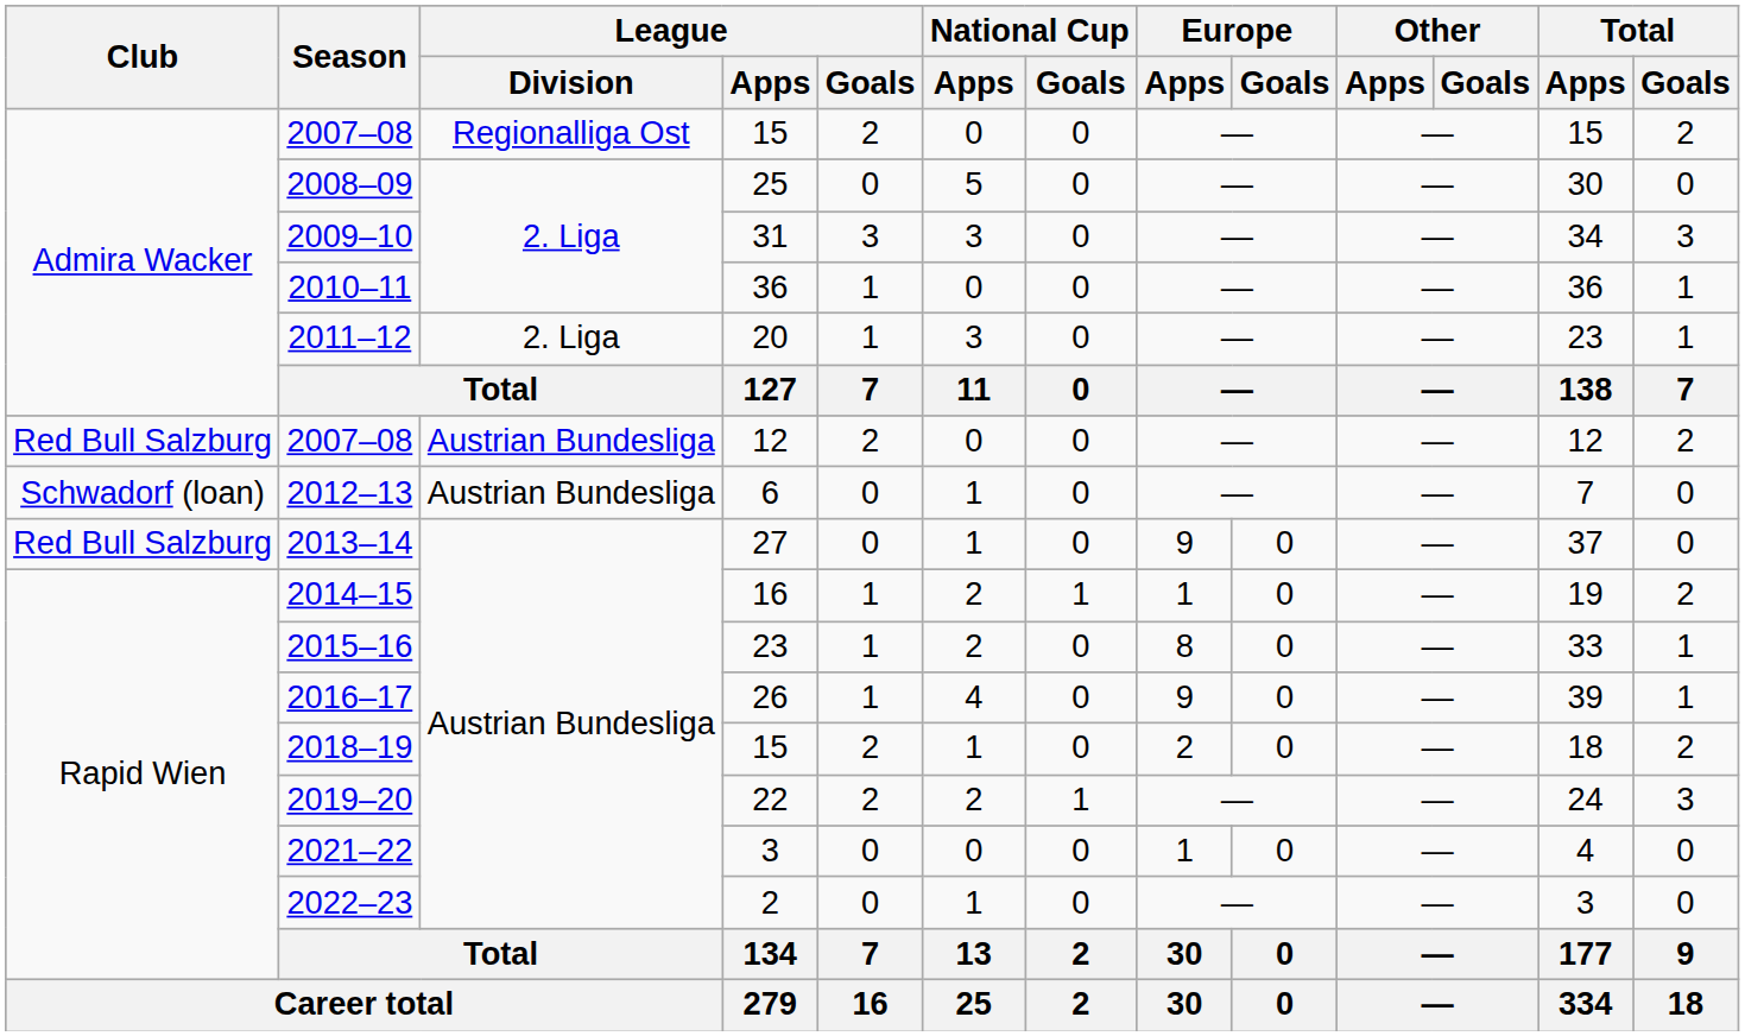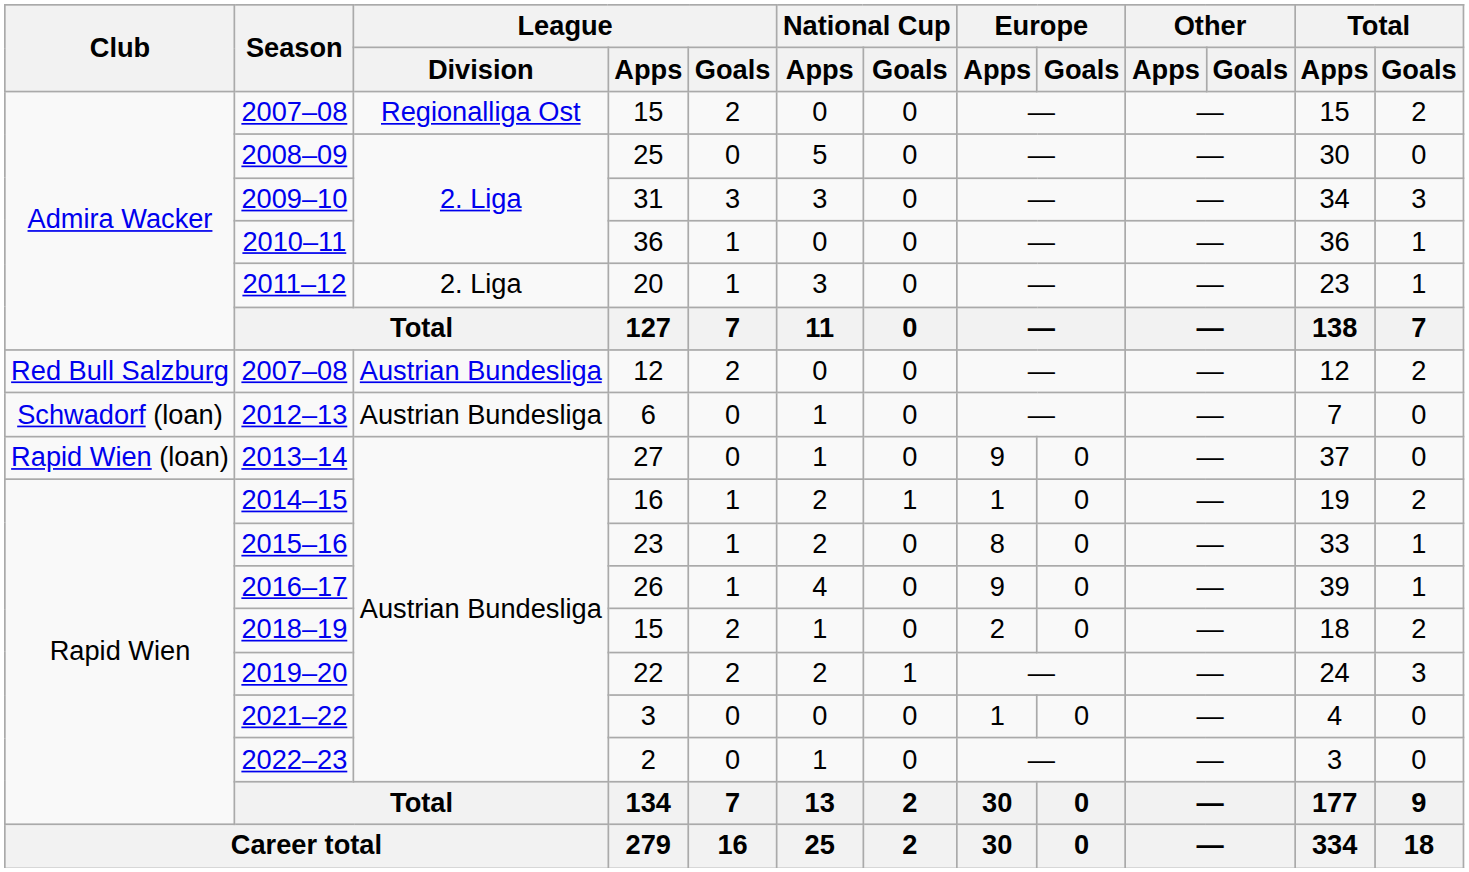2013–14 | Club: Red Bull Salzburg -> Rapid Wien (loan)
